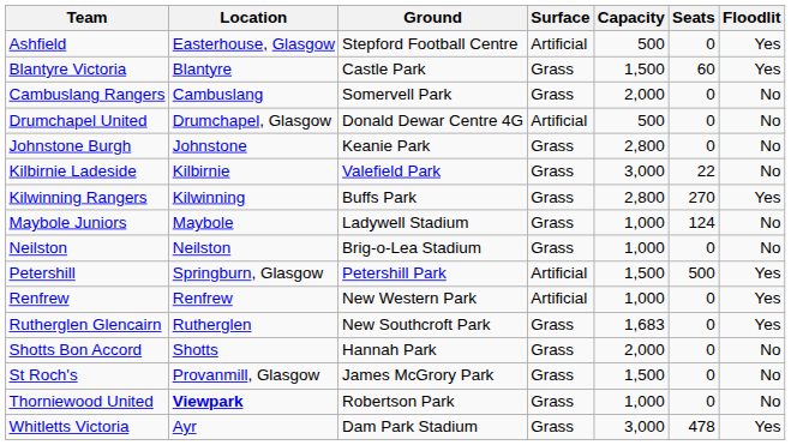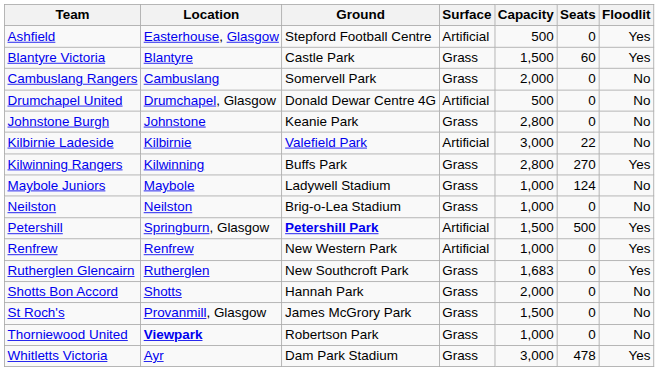Kilbirnie Ladeside | Surface: Grass -> Artificial
Petershill | Ground: normal -> bold
